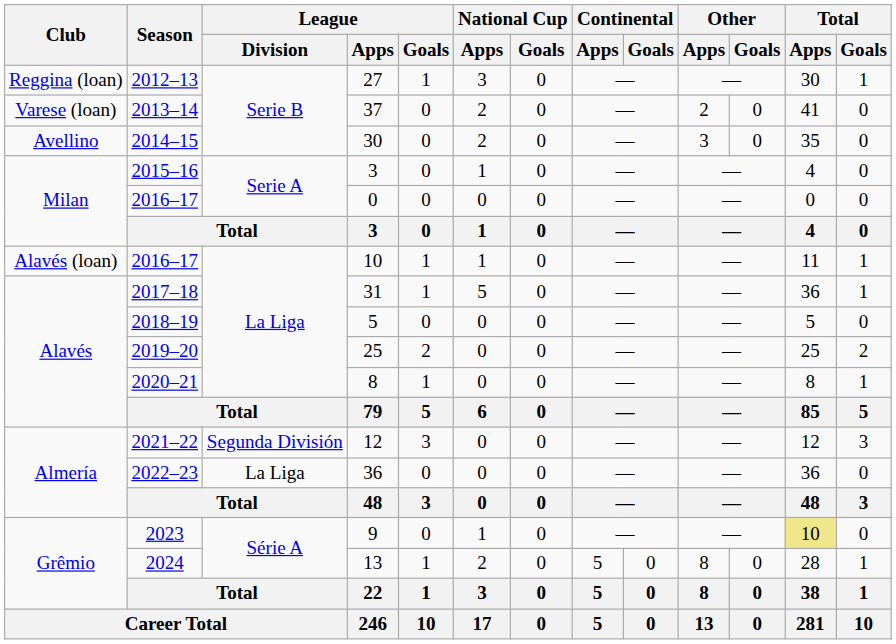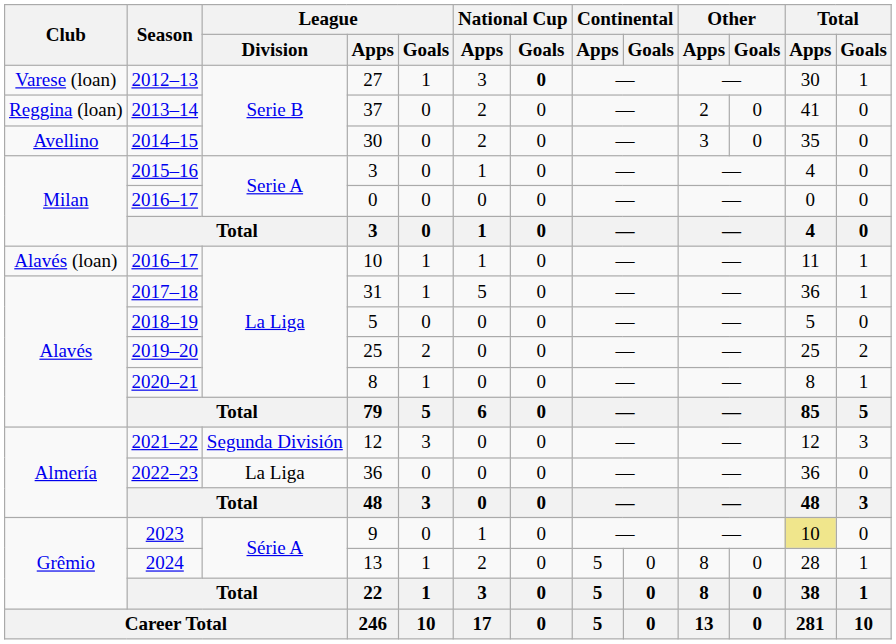27 | Club: Reggina (loan) -> Varese (loan)
27 | National Cup / Goals: normal -> bold
37 | Club: Varese (loan) -> Reggina (loan)
